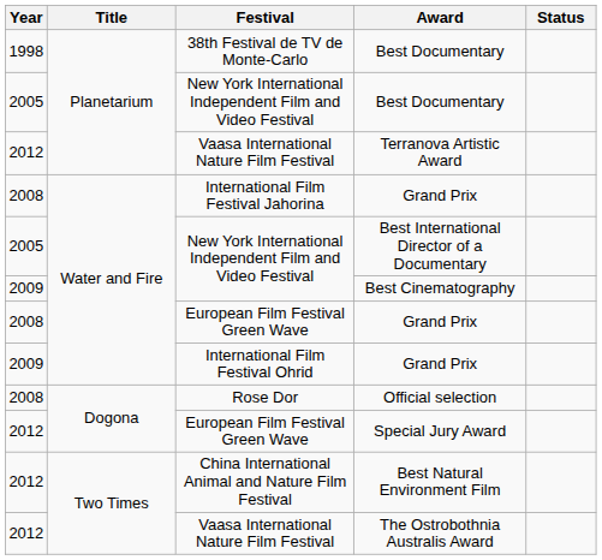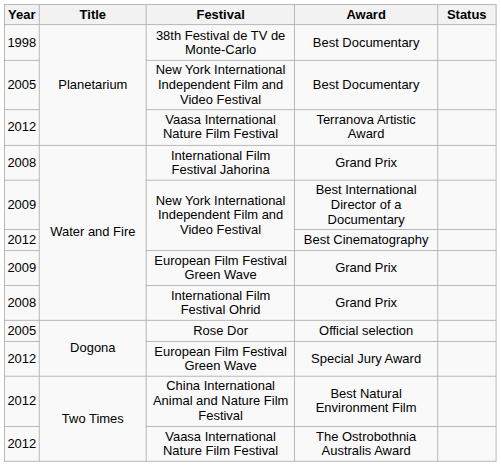Best International Director of a Documentary | Year: 2005 -> 2009
Best Cinematography | Year: 2009 -> 2012
European Film Festival Green Wave / Grand Prix | Year: 2008 -> 2009
International Film Festival Ohrid / Grand Prix | Year: 2009 -> 2008
Official selection | Year: 2008 -> 2005
